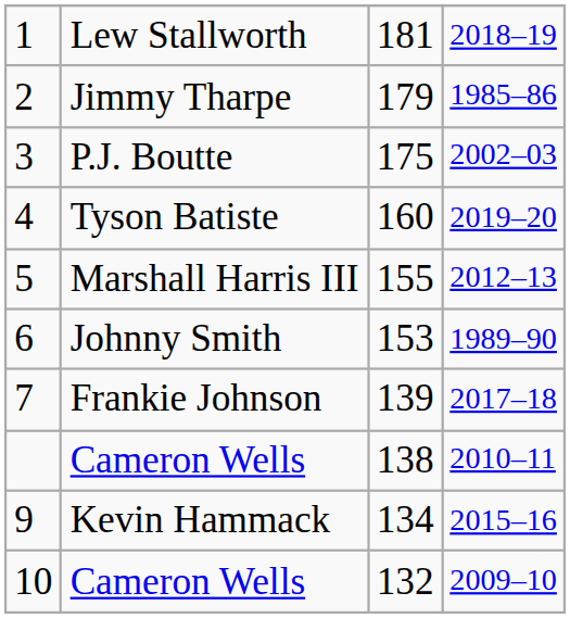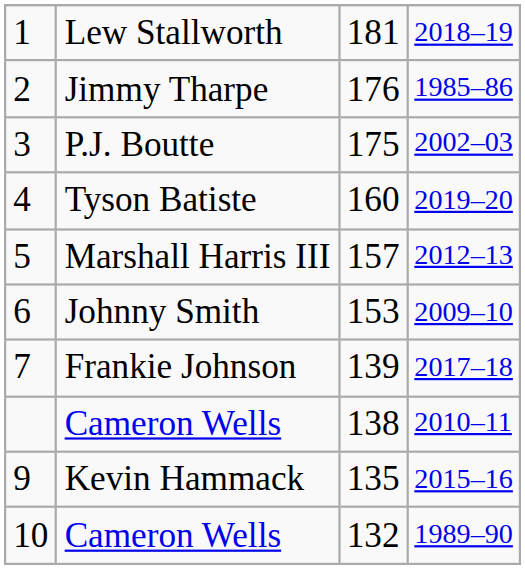Jimmy Tharpe | column 3: 179 -> 176
Marshall Harris III | column 3: 155 -> 157
Johnny Smith | column 4: 1989–90 -> 2009–10
Kevin Hammack | column 3: 134 -> 135
10 / Cameron Wells | column 4: 2009–10 -> 1989–90
